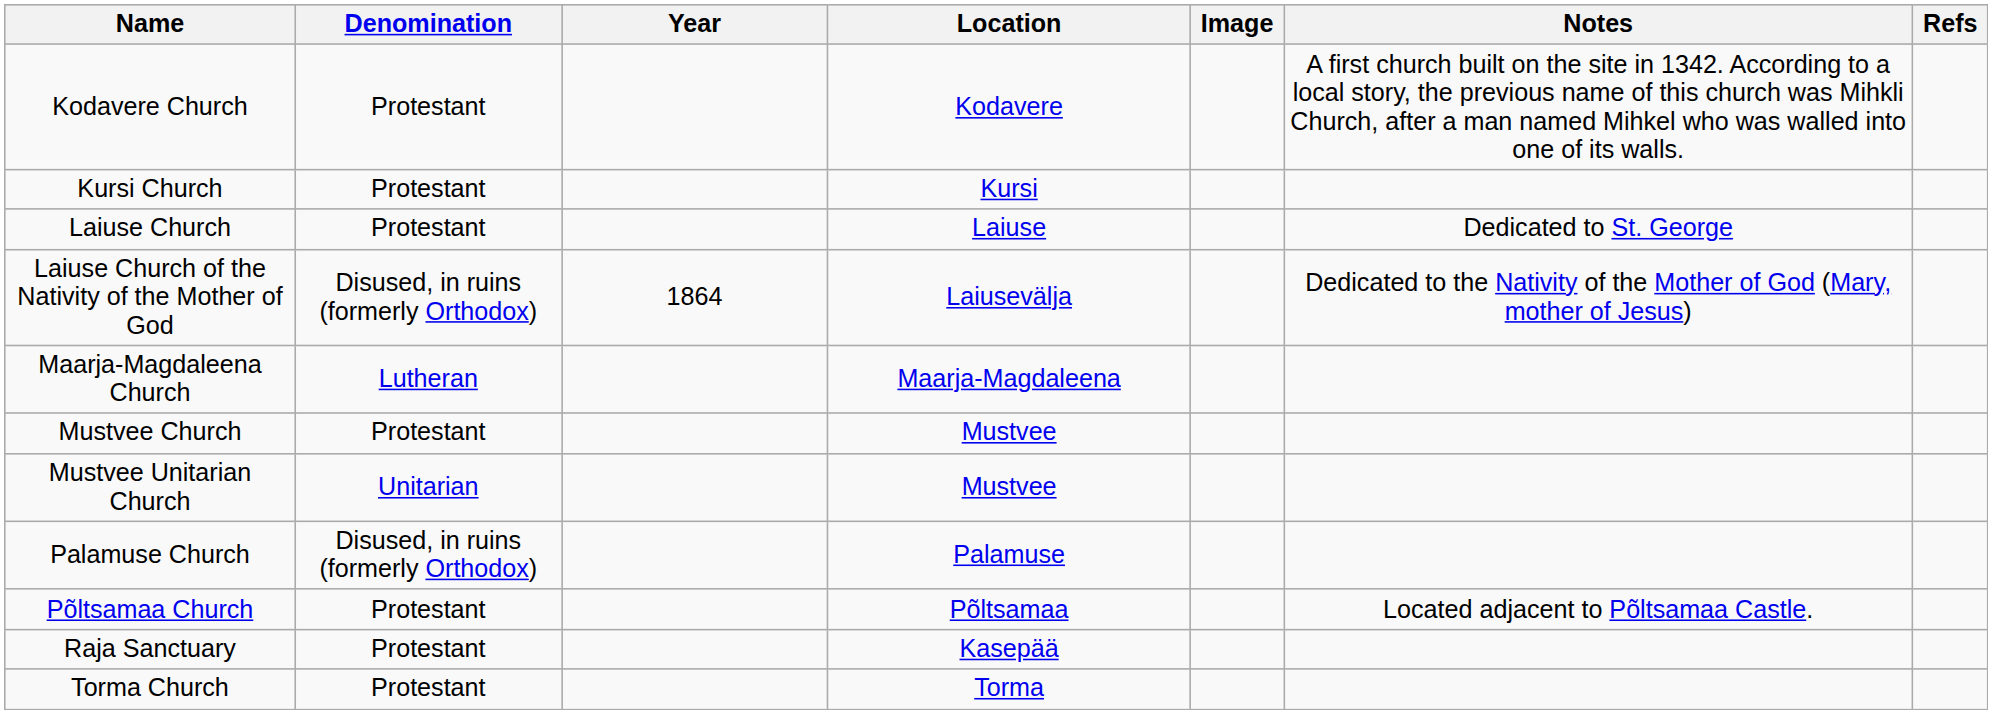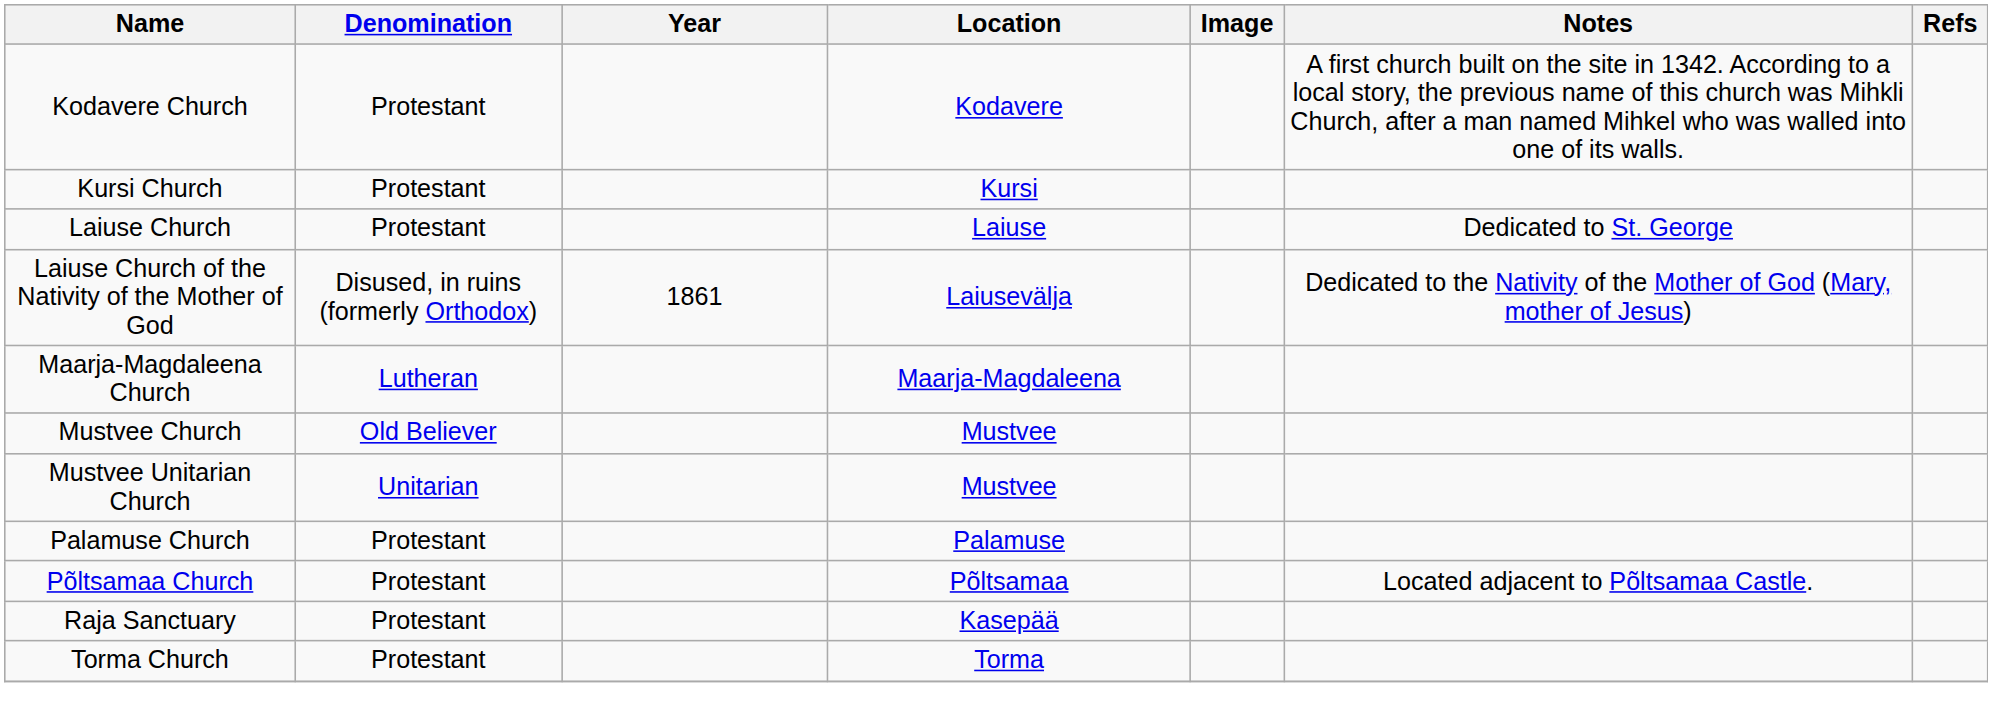Laiuse Church of the Nativity of the Mother of God | Year: 1864 -> 1861
Mustvee Church | Denomination: Protestant -> Old Believer
Palamuse Church | Denomination: Disused, in ruins (formerly Orthodox) -> Protestant
